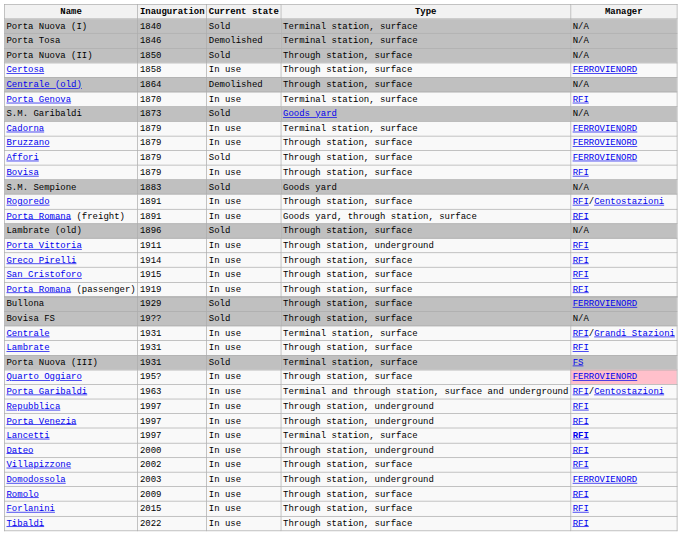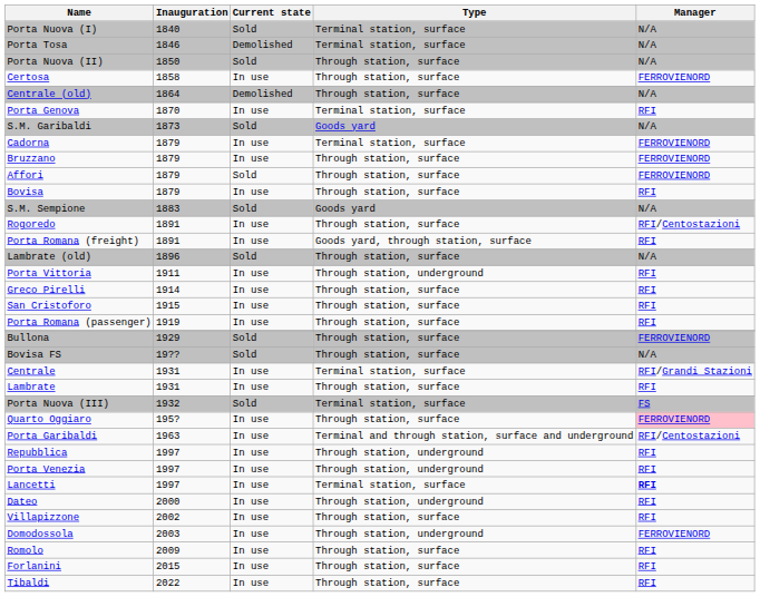Porta Nuova (III) | Inauguration: 1931 -> 1932
